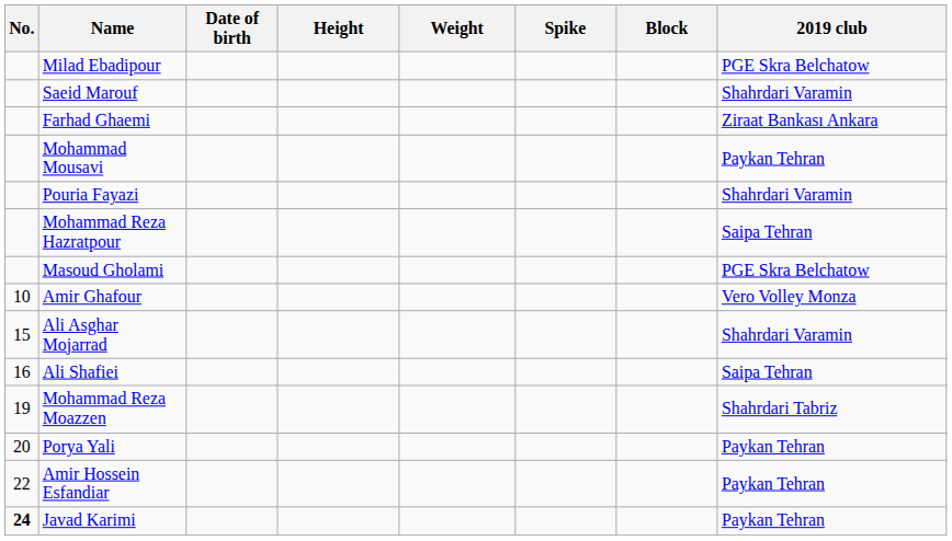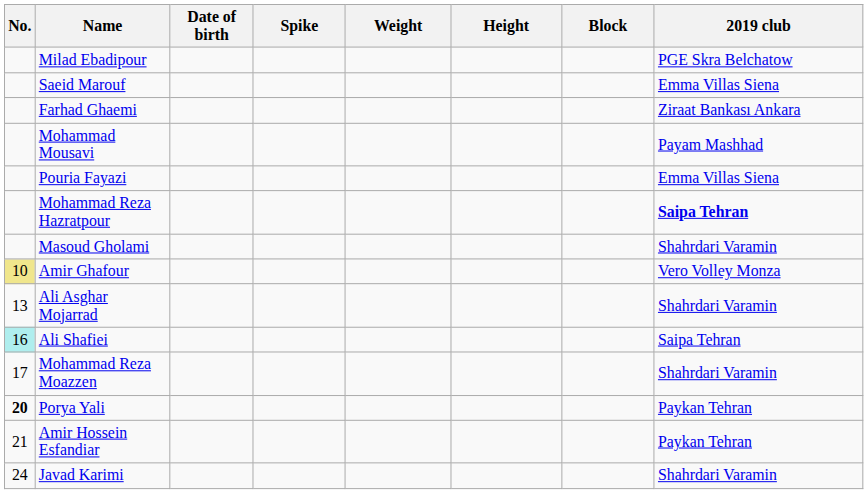columns swapped: Height <-> Spike
Saeid Marouf | 2019 club: Shahrdari Varamin -> Emma Villas Siena
Mohammad Mousavi | 2019 club: Paykan Tehran -> Payam Mashhad
Pouria Fayazi | 2019 club: Shahrdari Varamin -> Emma Villas Siena
Mohammad Reza Hazratpour | 2019 club: normal -> bold
Masoud Gholami | 2019 club: PGE Skra Belchatow -> Shahrdari Varamin
Amir Ghafour | No.: no background -> khaki background
Ali Asghar Mojarrad | No.: 15 -> 13
Ali Shafiei | No.: no background -> paleturquoise background
Mohammad Reza Moazzen | No.: 19 -> 17
Mohammad Reza Moazzen | 2019 club: Shahrdari Tabriz -> Shahrdari Varamin
Porya Yali | No.: normal -> bold
Amir Hossein Esfandiar | No.: 22 -> 21
Javad Karimi | No.: bold -> normal
Javad Karimi | 2019 club: Paykan Tehran -> Shahrdari Varamin
